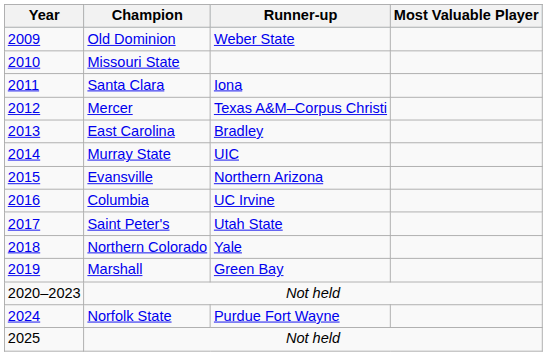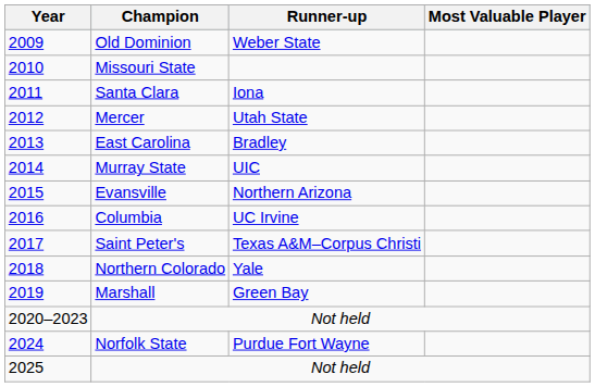Mercer | Runner-up: Texas A&M–Corpus Christi -> Utah State
Saint Peter's | Runner-up: Utah State -> Texas A&M–Corpus Christi
